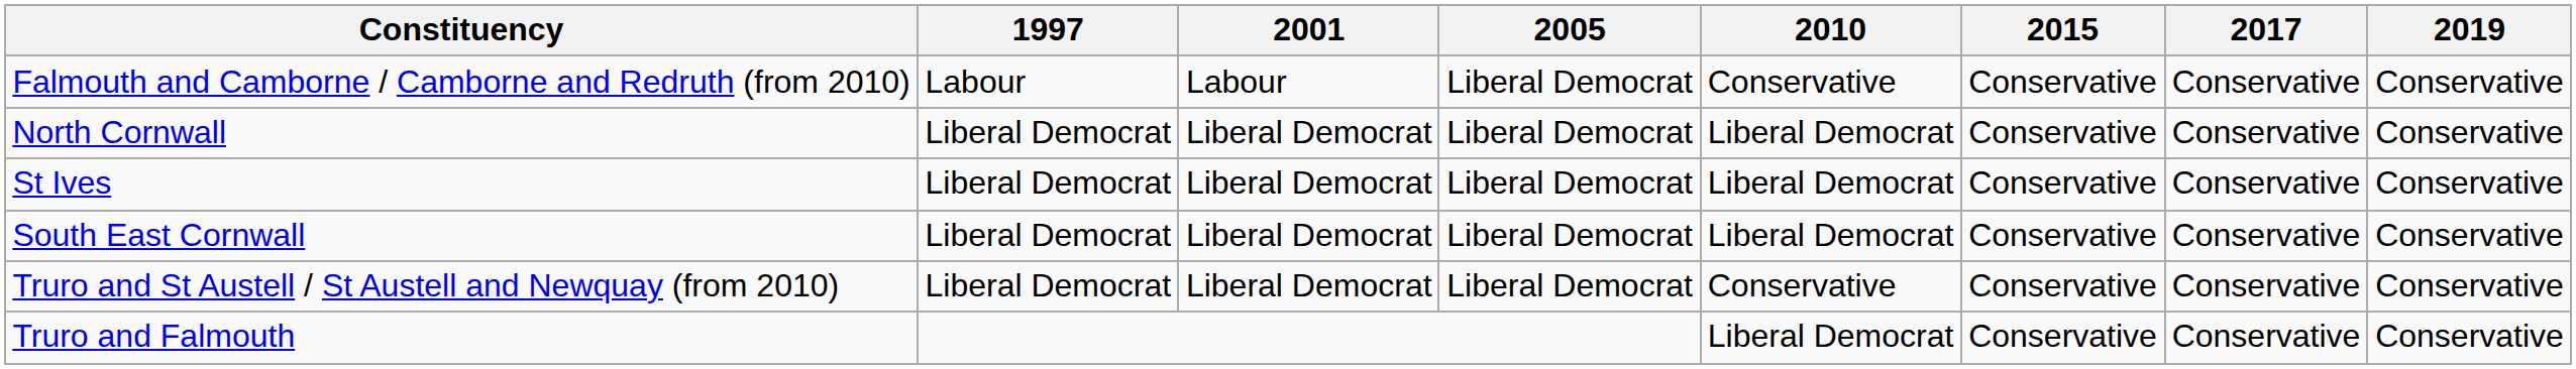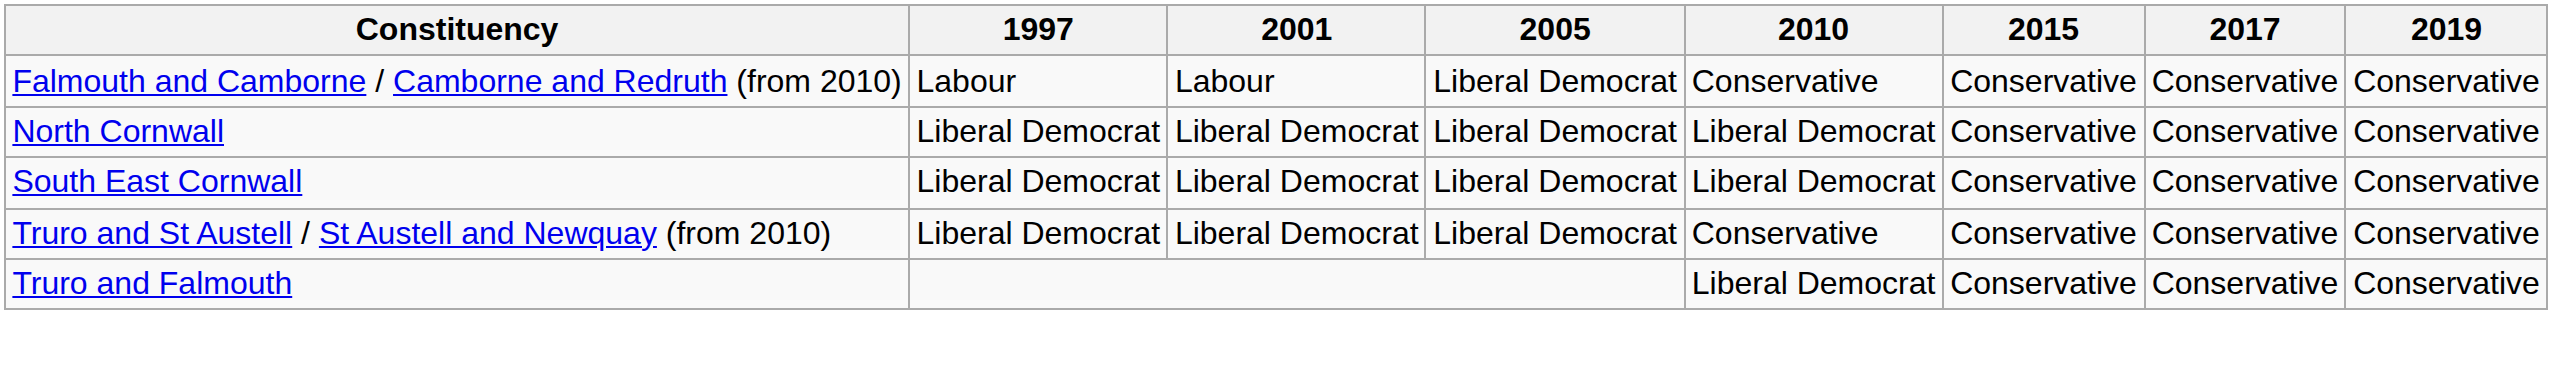- row: St Ives | Liberal Democrat | Liberal Democrat | Liberal Democrat | Liberal Democrat | Conservative | Conservative | Conservative
